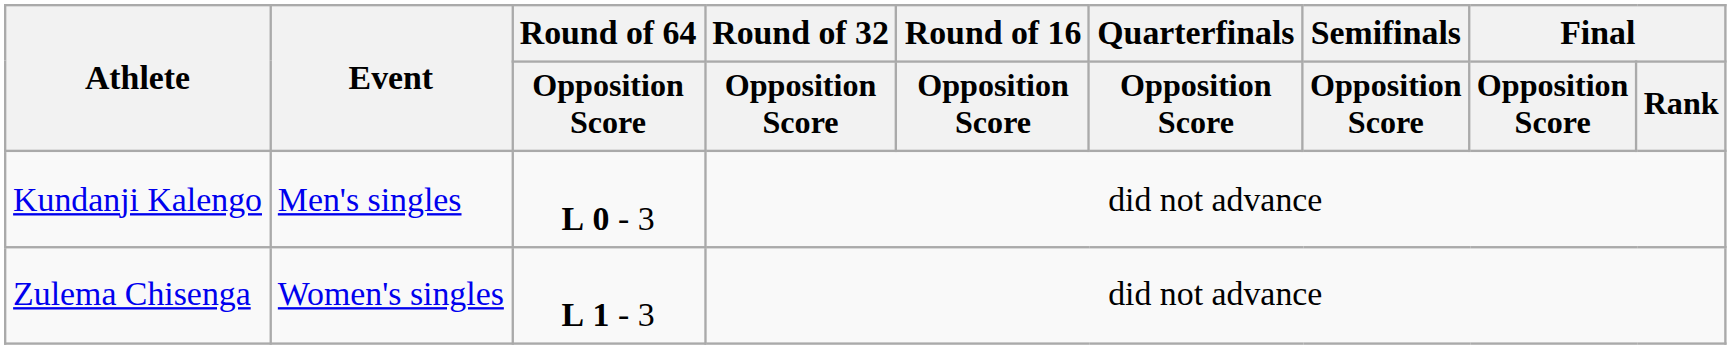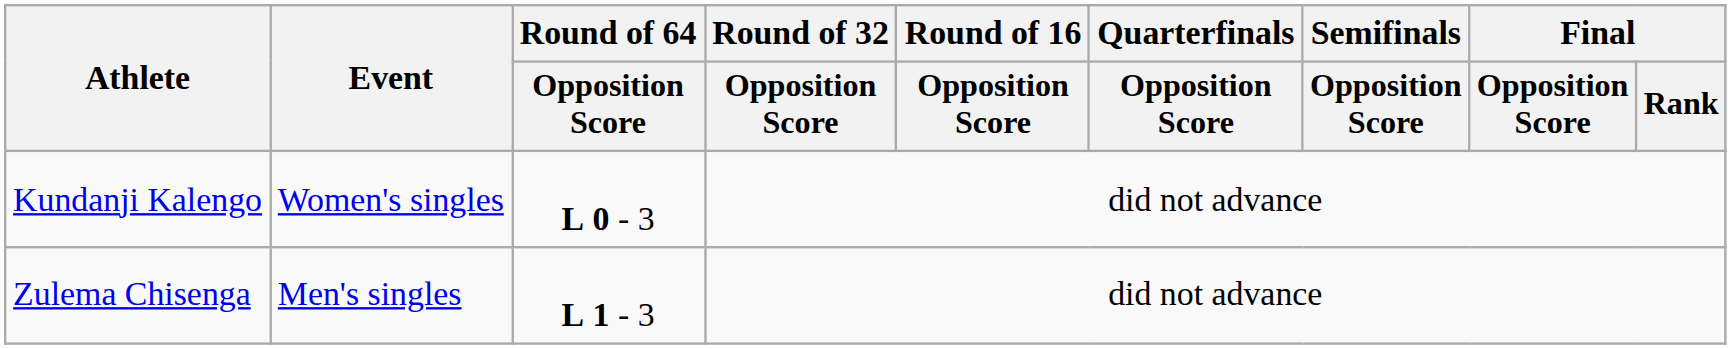Kundanji Kalengo | Event: Men's singles -> Women's singles
Zulema Chisenga | Event: Women's singles -> Men's singles
